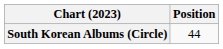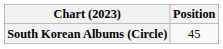South Korean Albums (Circle) | Position: 44 -> 45
